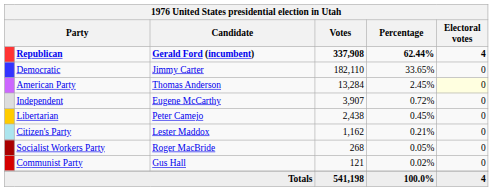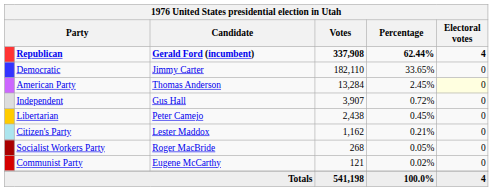Independent | Candidate: Eugene McCarthy -> Gus Hall
Communist Party | Candidate: Gus Hall -> Eugene McCarthy
